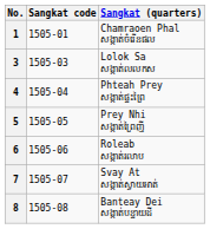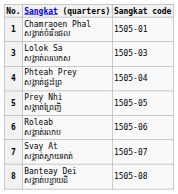columns swapped: Sangkat code <-> Sangkat (quarters)
